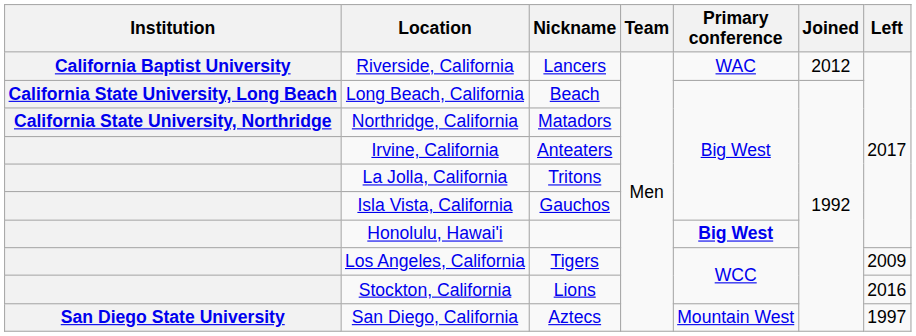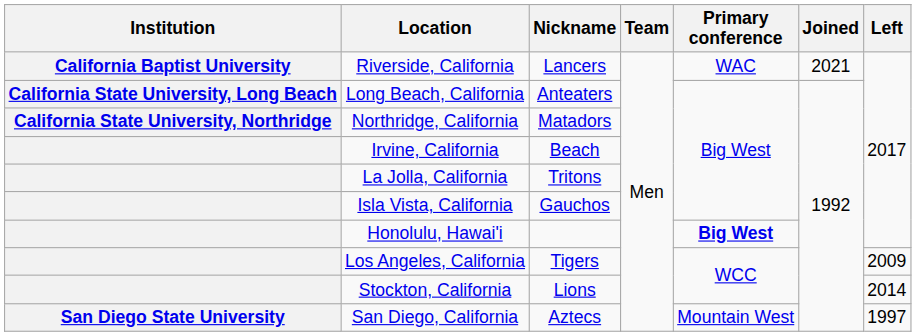Riverside, California | Joined: 2012 -> 2021
Long Beach, California | Nickname: Beach -> Anteaters
Irvine, California | Nickname: Anteaters -> Beach
Stockton, California | Left: 2016 -> 2014
